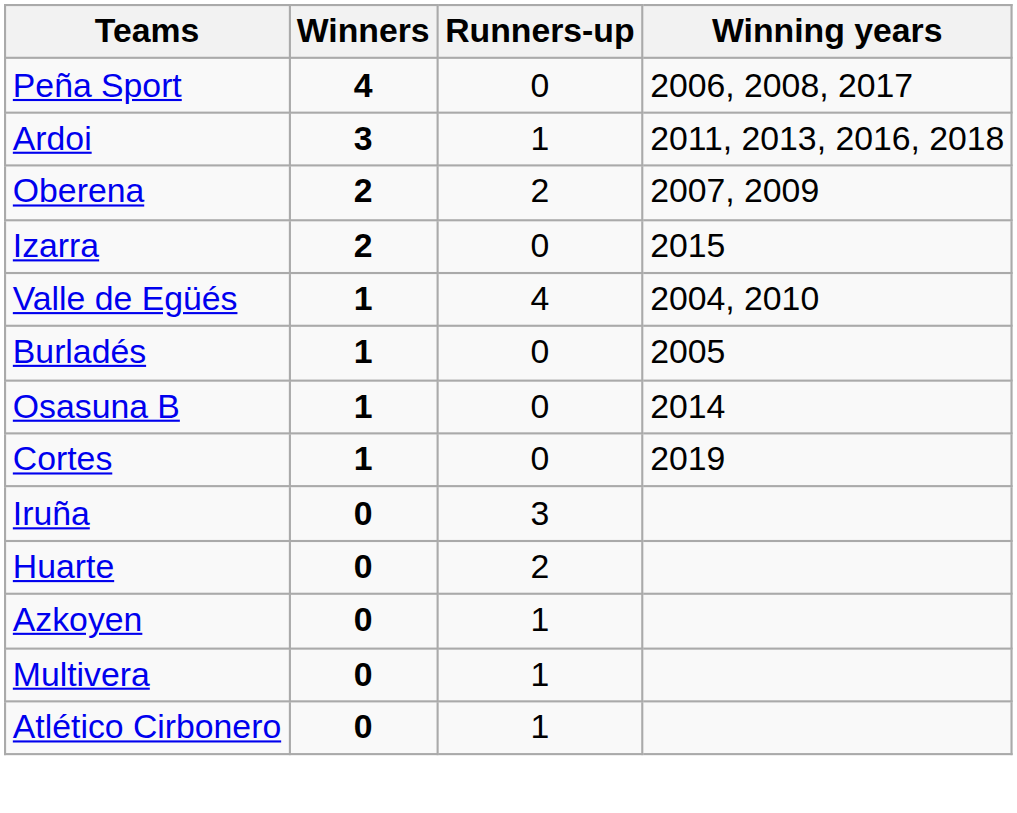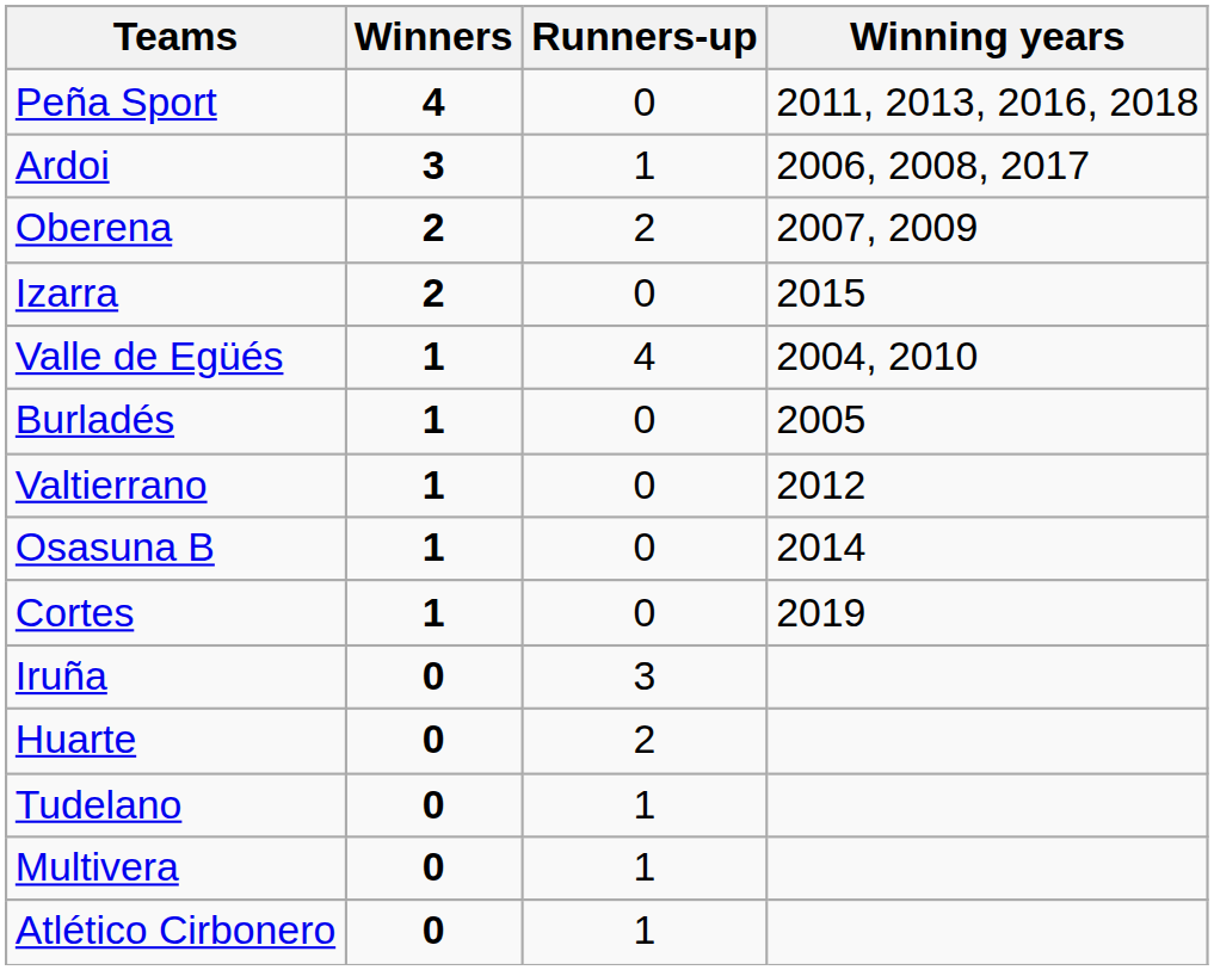Peña Sport | Winning years: 2006, 2008, 2017 -> 2011, 2013, 2016, 2018
Ardoi | Winning years: 2011, 2013, 2016, 2018 -> 2006, 2008, 2017
+ row: Valtierrano | 1 | 0 | 2012
- row: Azkoyen | 0 | 1
+ row: Tudelano | 0 | 1
